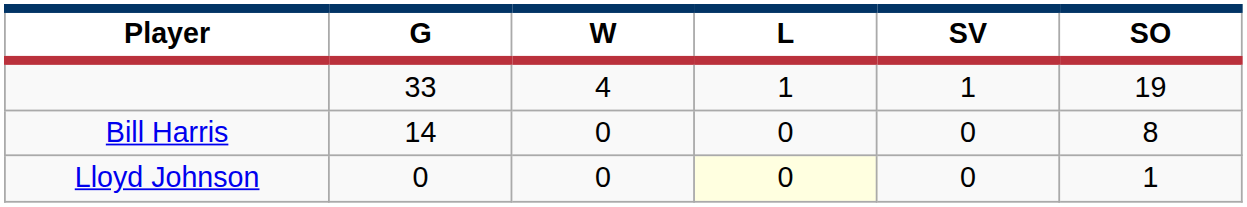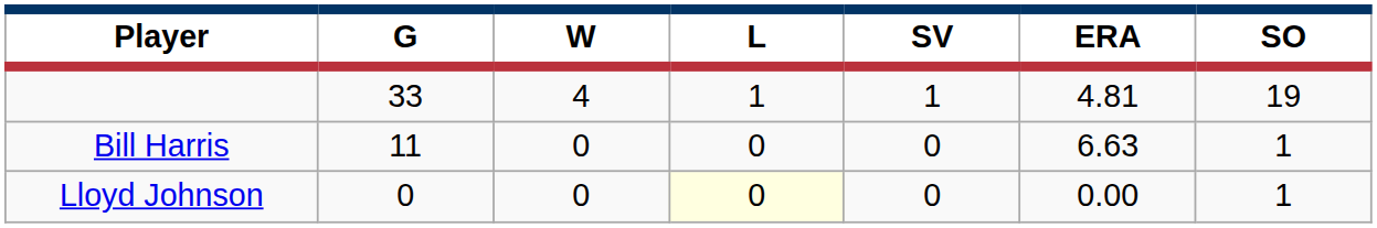+ column: ERA | 4.81 | 6.63 | 0.00
Bill Harris | G: 14 -> 11
Bill Harris | SO: 8 -> 1
